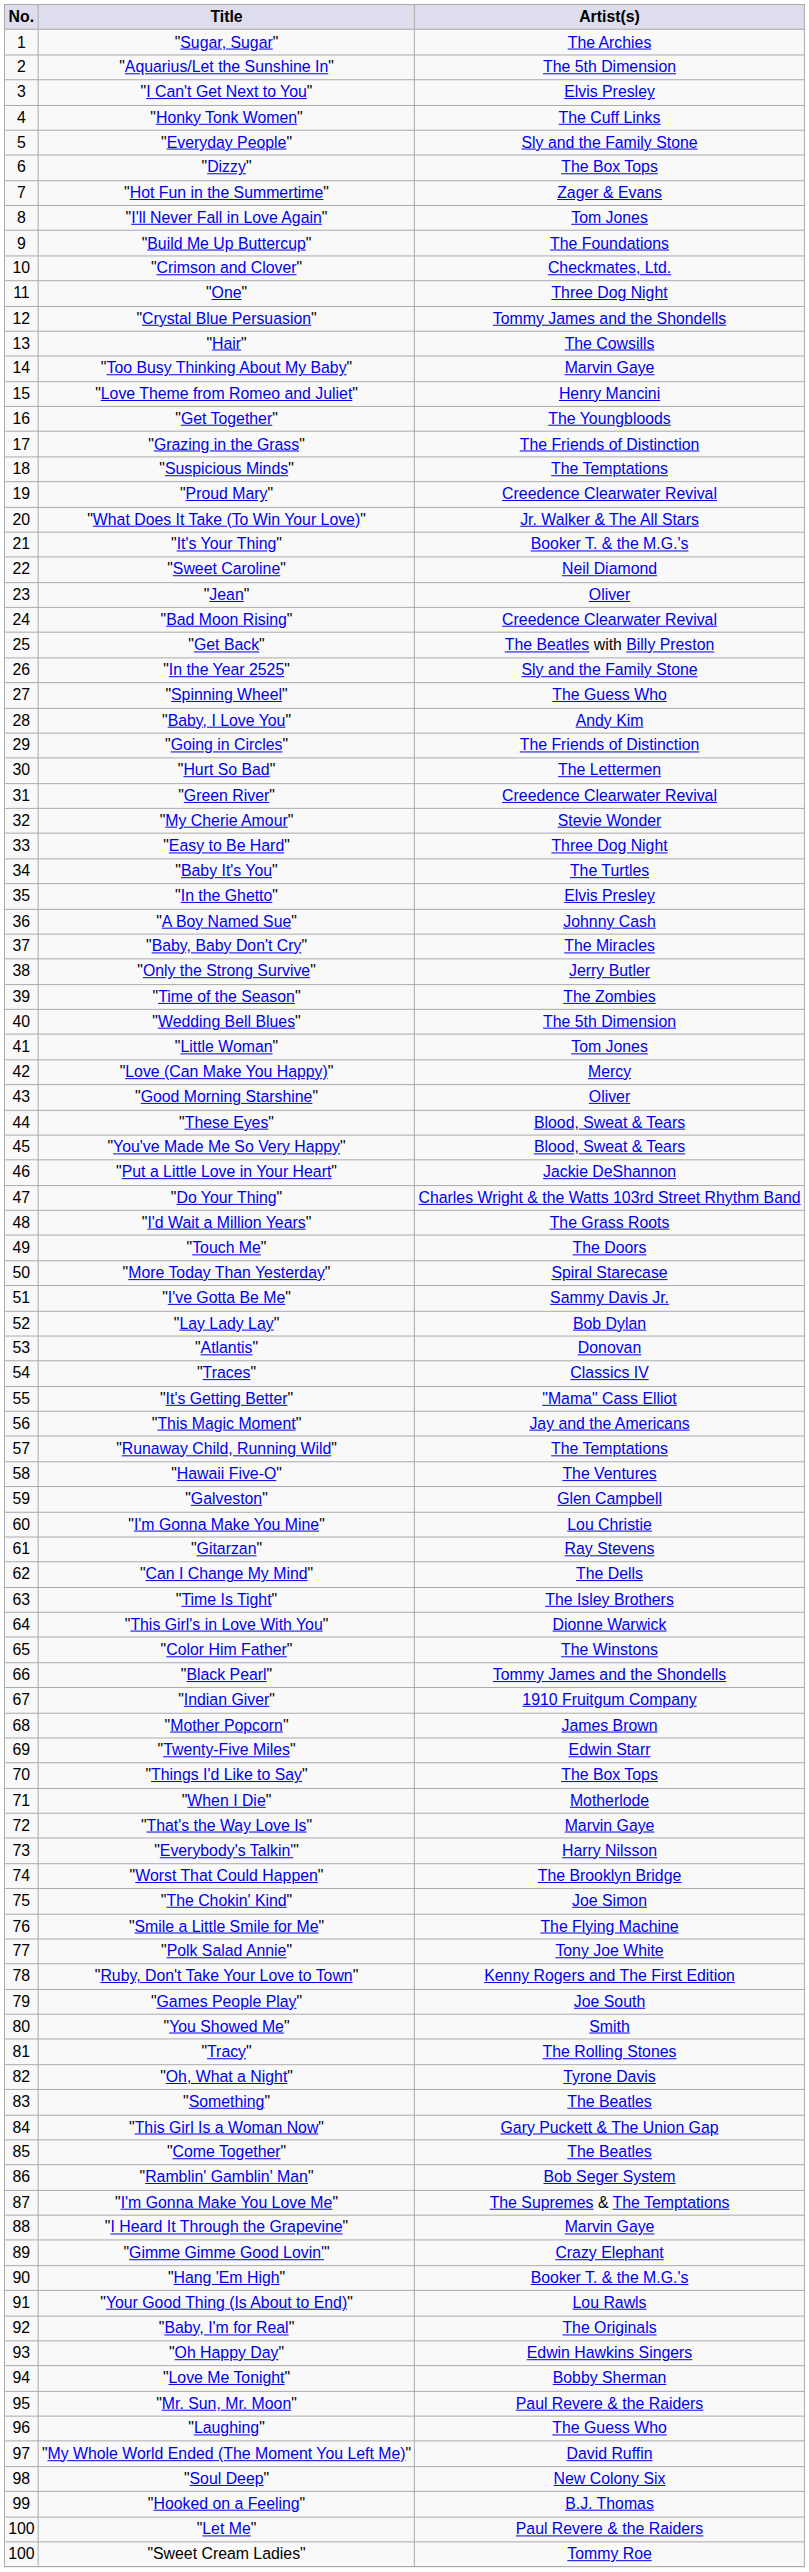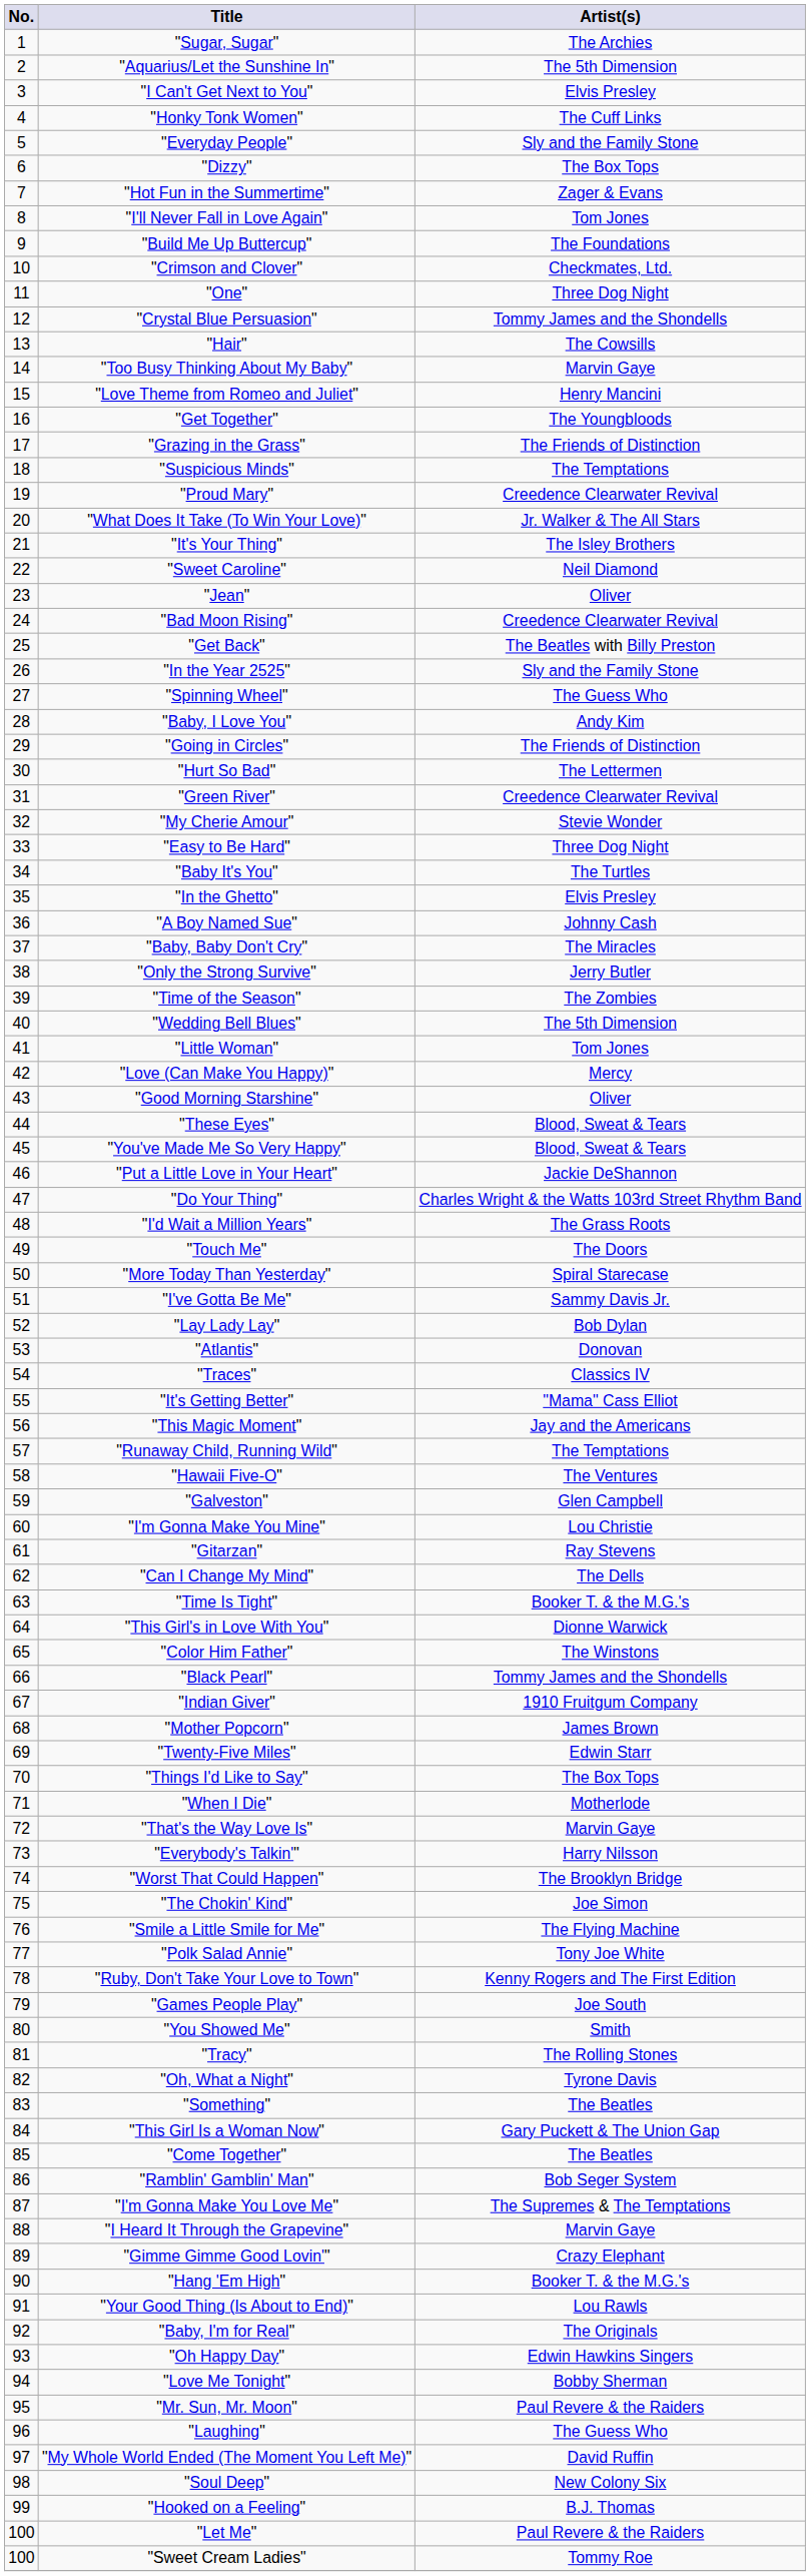"It's Your Thing" | Artist(s): Booker T. & the M.G.'s -> The Isley Brothers
"Time Is Tight" | Artist(s): The Isley Brothers -> Booker T. & the M.G.'s
